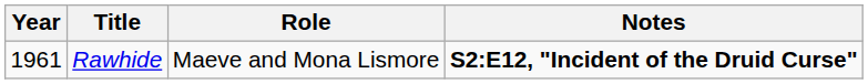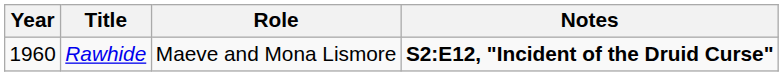Rawhide | Year: 1961 -> 1960
